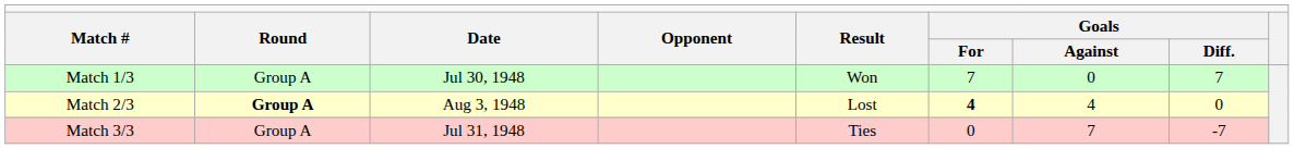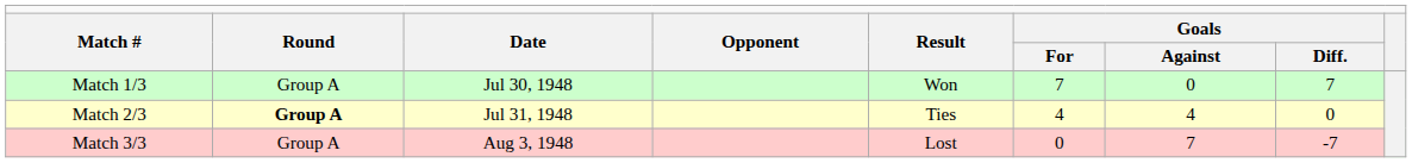Match 2/3 | column 3: Aug 3, 1948 -> Jul 31, 1948
Match 2/3 | column 5: Lost -> Ties
Match 2/3 | column 6: bold -> normal
Match 3/3 | column 3: Jul 31, 1948 -> Aug 3, 1948
Match 3/3 | column 5: Ties -> Lost
